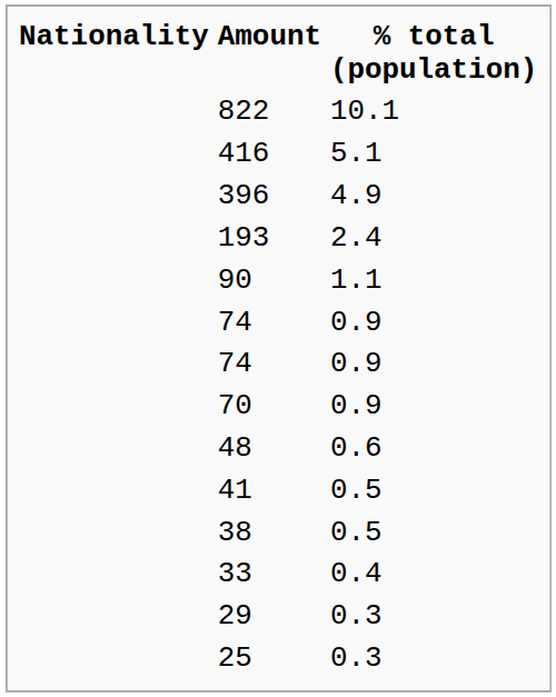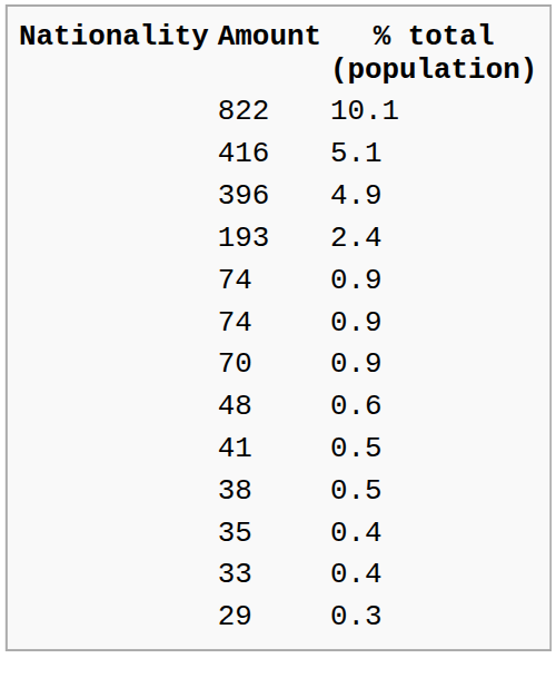- row: 90 | 1.1
+ row: 35 | 0.4
- row: 25 | 0.3
